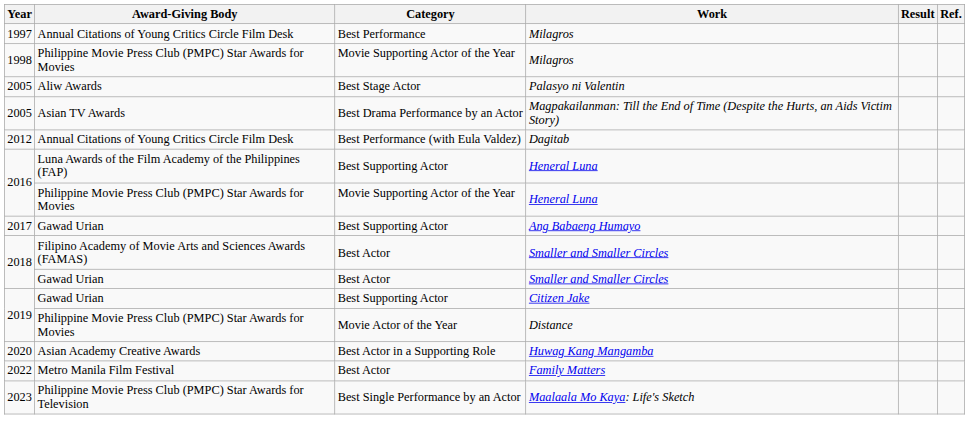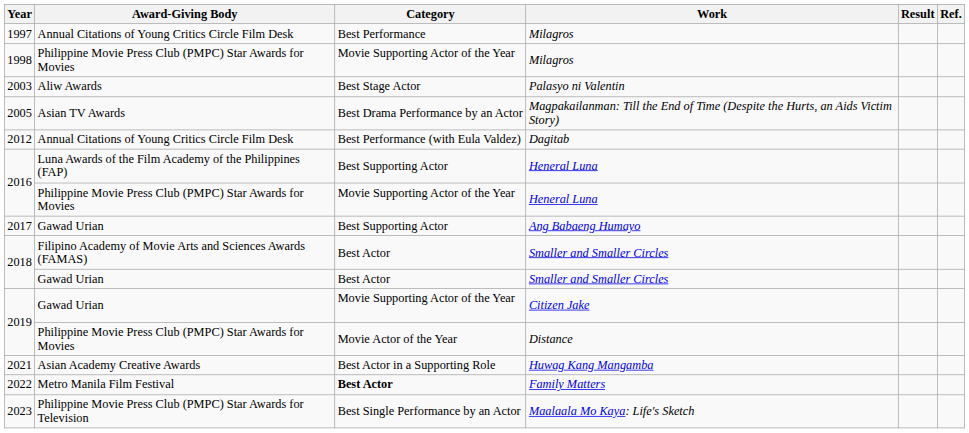Palasyo ni Valentin | Year: 2005 -> 2003
Citizen Jake | Category: Best Supporting Actor -> Movie Supporting Actor of the Year
Huwag Kang Mangamba | Year: 2020 -> 2021
Family Matters | Category: normal -> bold
